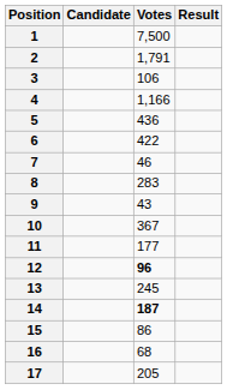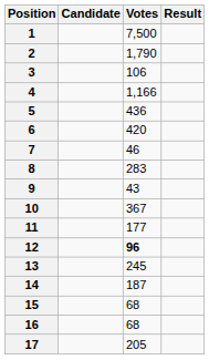2 | Votes: 1,791 -> 1,790
6 | Votes: 422 -> 420
14 | Votes: bold -> normal
15 | Votes: 86 -> 68
